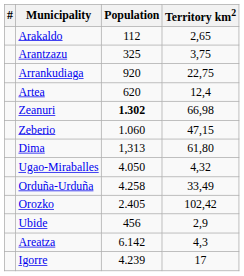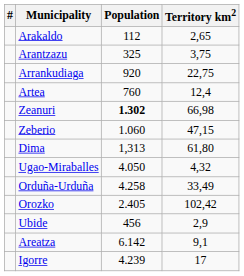Artea | Population: 620 -> 760
Areatza | Territory km2: 4,3 -> 9,1
